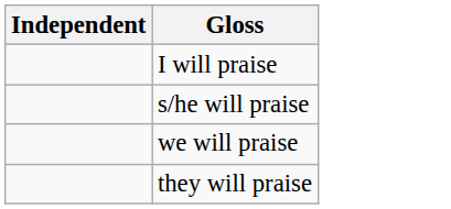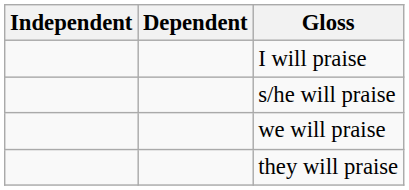+ column: Dependent
